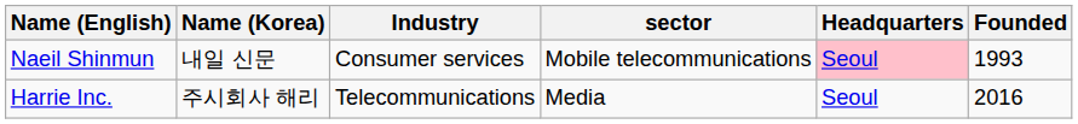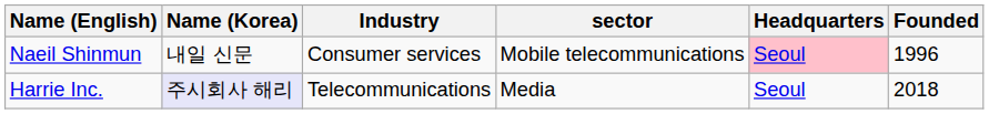Naeil Shinmun | Founded: 1993 -> 1996
Harrie Inc. | Name (Korea): no background -> lavender background
Harrie Inc. | Founded: 2016 -> 2018
